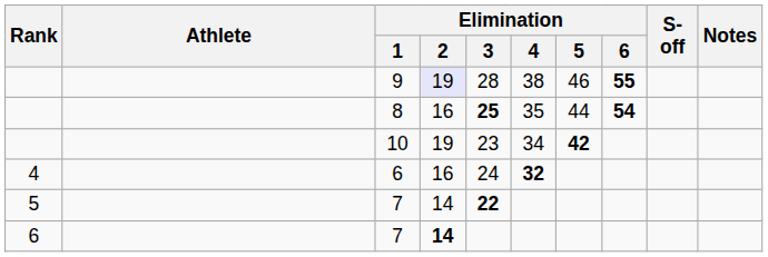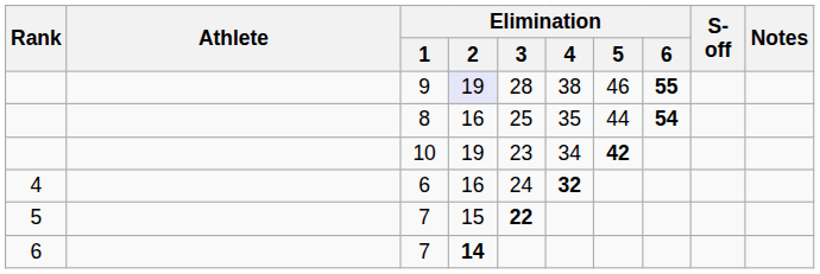8 | Elimination / 3: bold -> normal
5 / 7 | Elimination / 2: 14 -> 15
